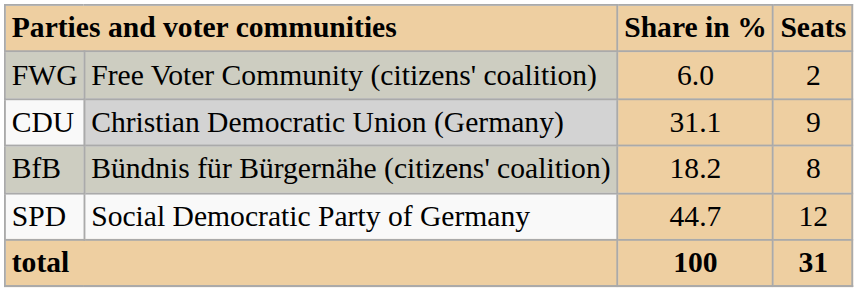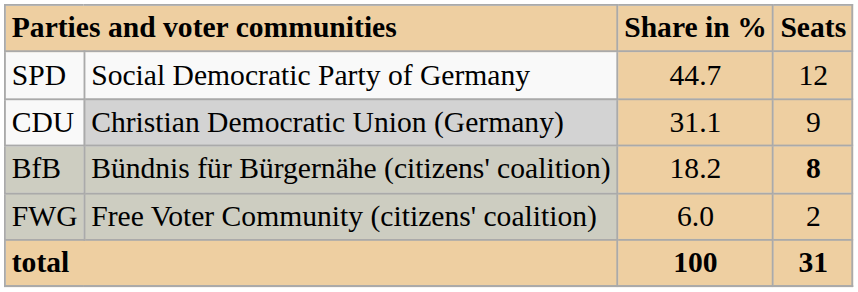rows swapped: SPD <-> FWG
BfB | Seats: normal -> bold
